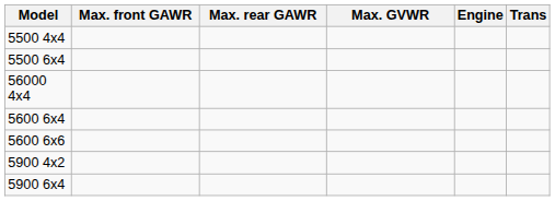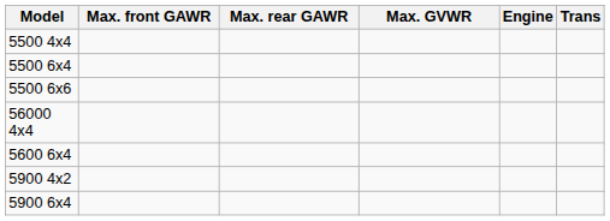+ row: 5500 6x6
- row: 5600 6x6
